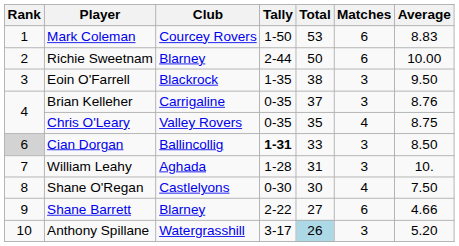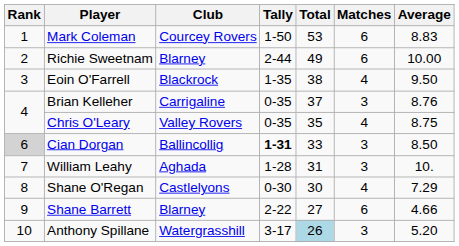Richie Sweetnam | Total: 50 -> 49
Eoin O'Farrell | Matches: 3 -> 4
Shane O'Regan | Average: 7.50 -> 7.29
